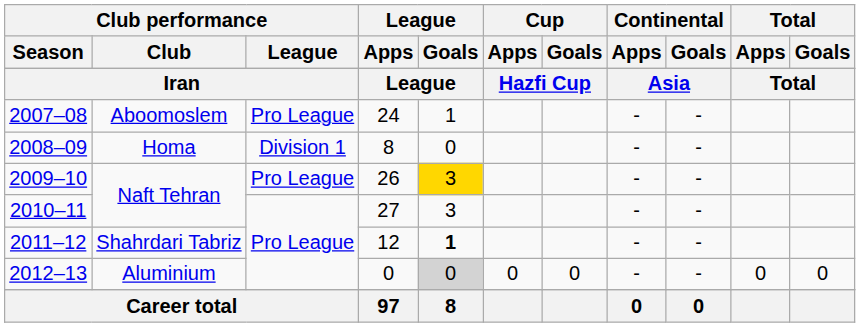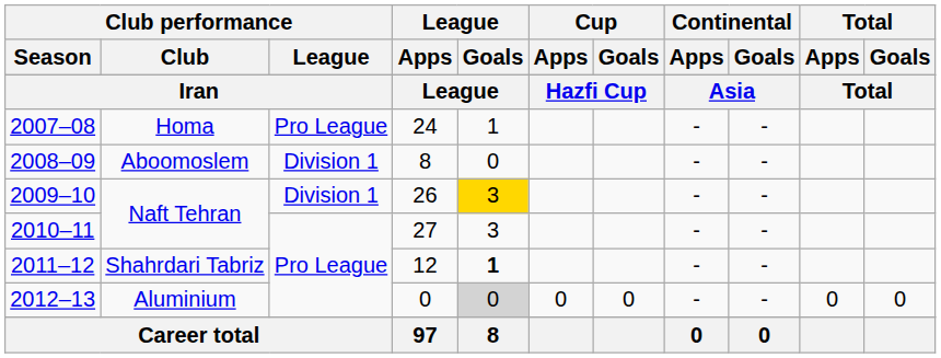2007–08 | Club performance / Club: Aboomoslem -> Homa
2008–09 | Club performance / Club: Homa -> Aboomoslem
2009–10 | Club performance / League: Pro League -> Division 1
